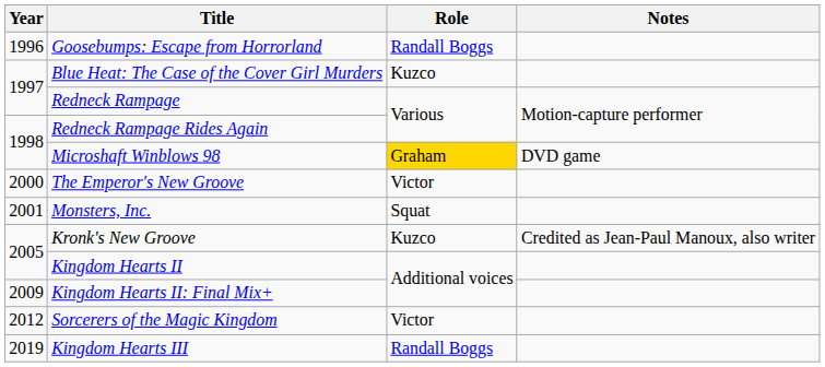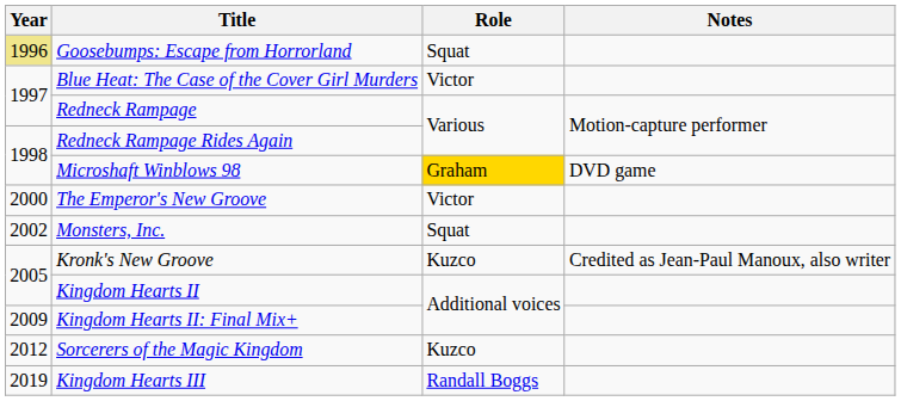Goosebumps: Escape from Horrorland | Year: no background -> khaki background
Goosebumps: Escape from Horrorland | Role: Randall Boggs -> Squat
Blue Heat: The Case of the Cover Girl Murders | Role: Kuzco -> Victor
Monsters, Inc. | Year: 2001 -> 2002
Sorcerers of the Magic Kingdom | Role: Victor -> Kuzco
